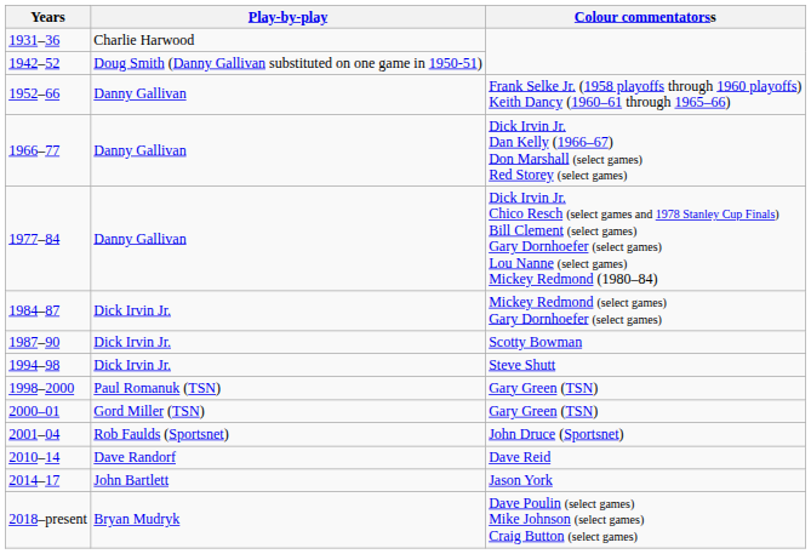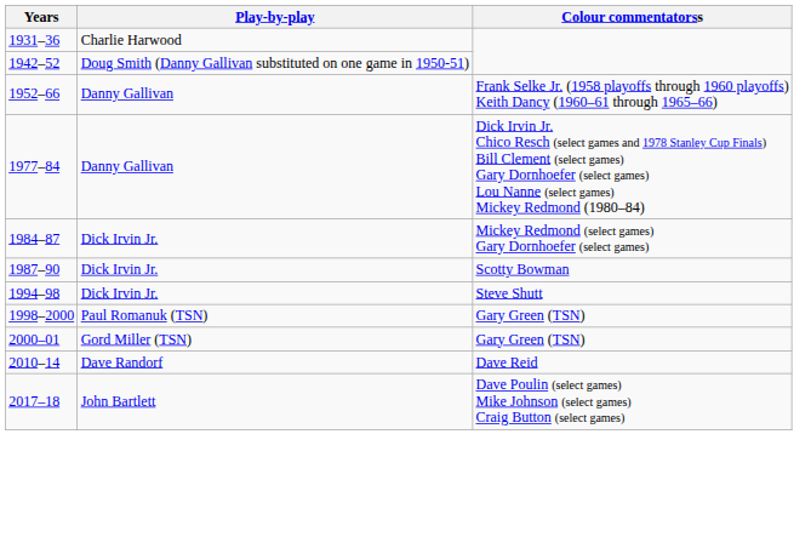- row: 1966–77 | Danny Gallivan | Dick Irvin Jr. Dan Kelly (1966–67) Don Marshall (select games) Red Storey (select games)
- row: 2001–04 | Rob Faulds (Sportsnet) | John Druce (Sportsnet)
- row: 2014–17 | John Bartlett | Jason York
+ row: 2017–18 | John Bartlett | Dave Poulin (select games) Mike Johnson (select games) Craig Button (select games)
- row: 2018–present | Bryan Mudryk | Dave Poulin (select games) Mike Johnson (select games) Craig Button (select games)
